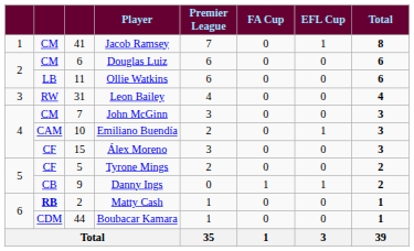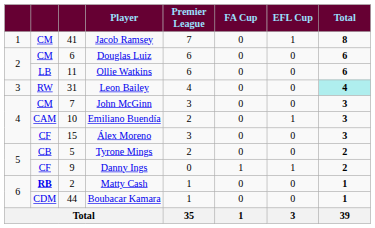Leon Bailey | Total: no background -> paleturquoise background
Tyrone Mings | column 2: CF -> CB
Danny Ings | column 2: CB -> CF
